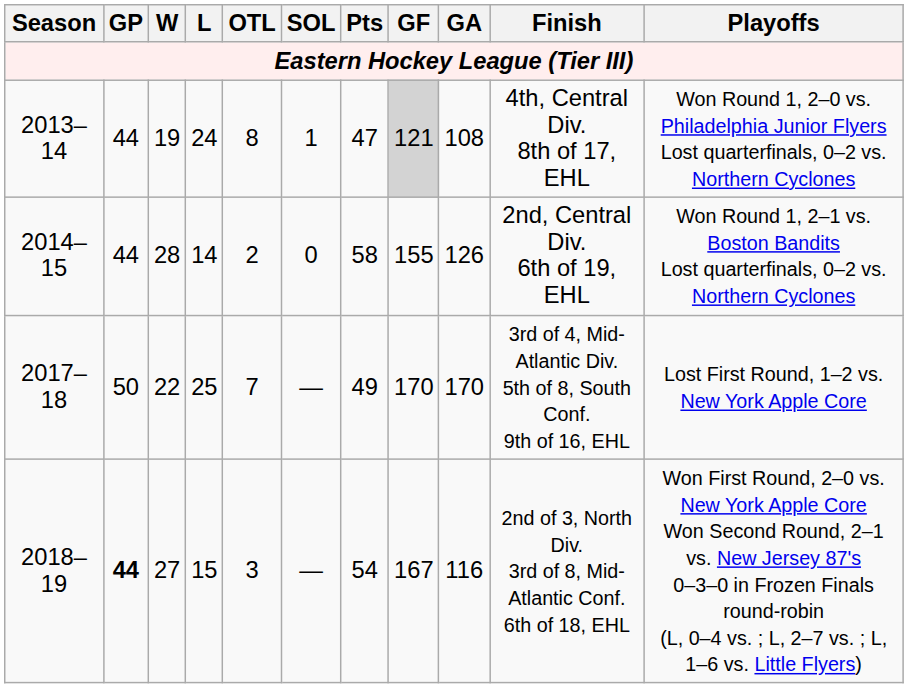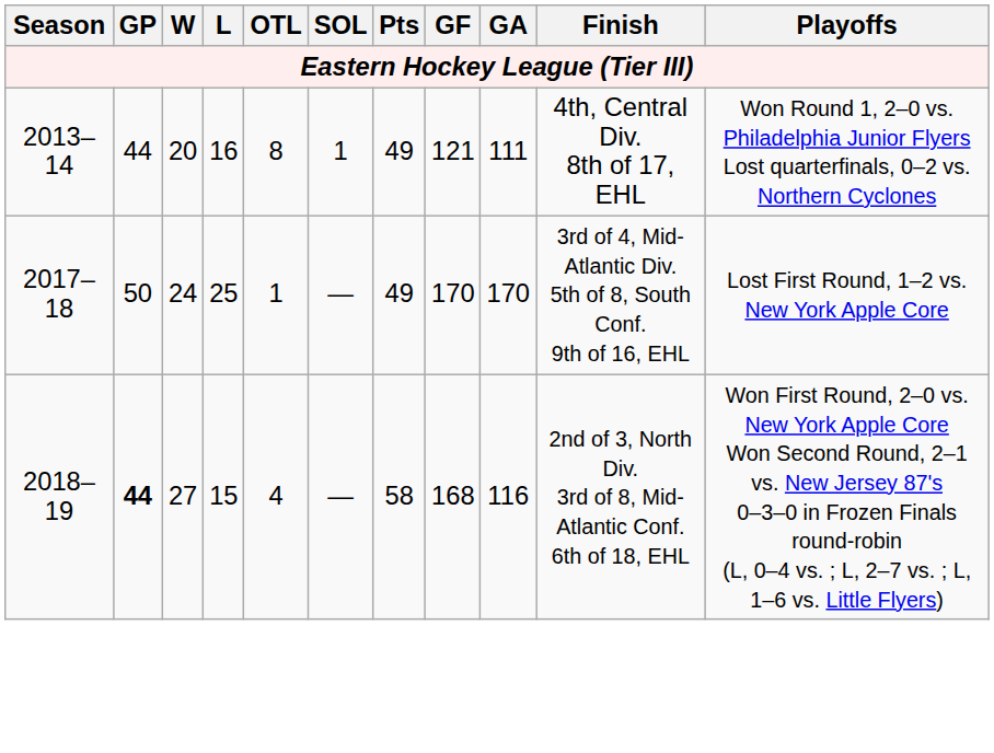2013–14 | W: 19 -> 20
2013–14 | L: 24 -> 16
2013–14 | Pts: 47 -> 49
2013–14 | GF: lightgrey background -> no background
2013–14 | GA: 108 -> 111
- row: 2014–15 | 44 | 28 | 14 | 2 | 0 | 58 | 155 | 126 | 2nd, Central Div. 6th of 19, EHL | Won Round 1, 2–1 vs. Boston Bandits Lost quarterfinals, 0–2 vs. Northern Cyclones
2017–18 | W: 22 -> 24
2017–18 | OTL: 7 -> 1
2018–19 | OTL: 3 -> 4
2018–19 | Pts: 54 -> 58
2018–19 | GF: 167 -> 168
